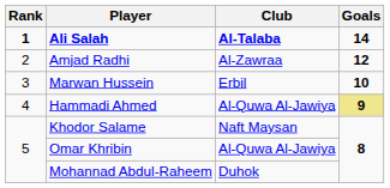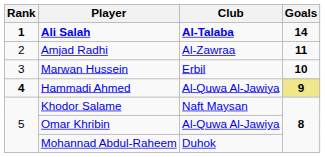Amjad Radhi | Goals: 12 -> 11
Hammadi Ahmed | Rank: normal -> bold
